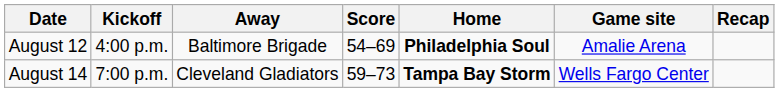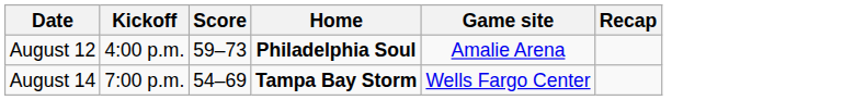- column: Away | Baltimore Brigade | Cleveland Gladiators
August 12 | Score: 54–69 -> 59–73
August 14 | Score: 59–73 -> 54–69
